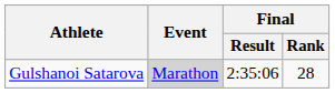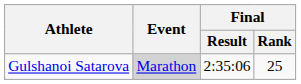Gulshanoi Satarova | Final / Rank: 28 -> 25
